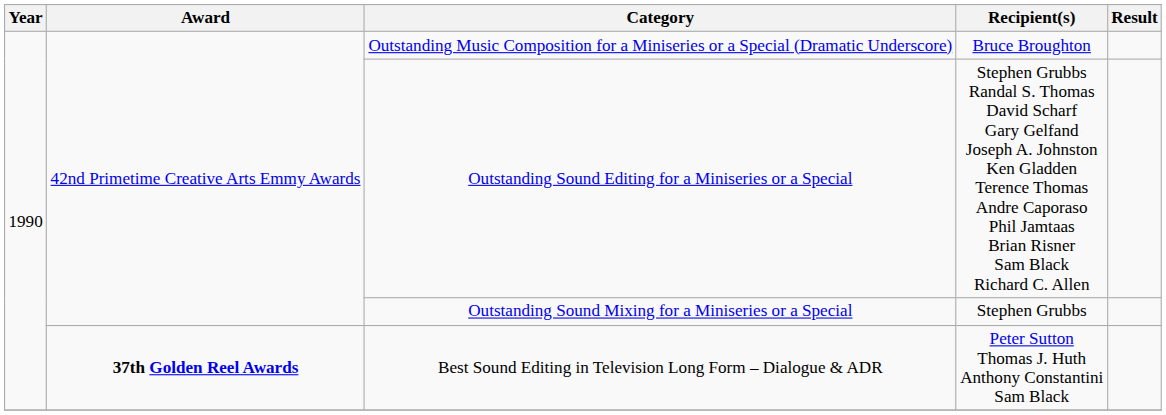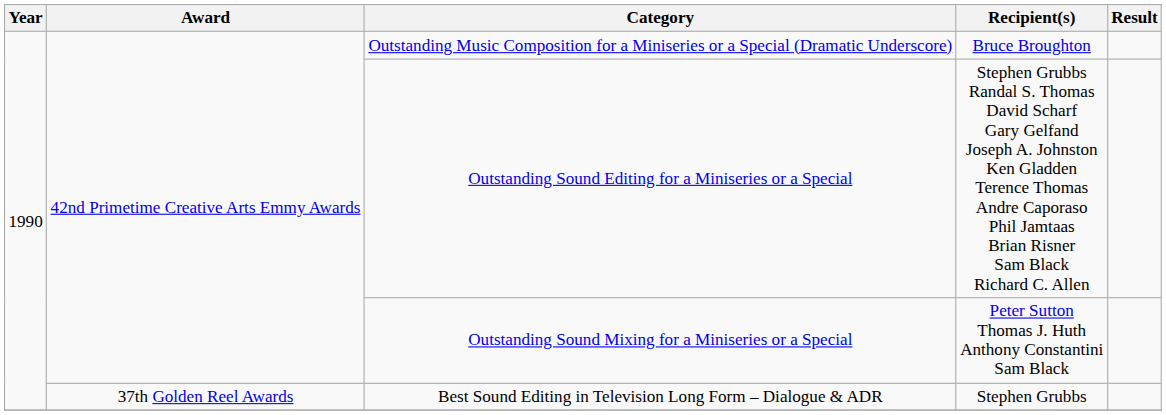Outstanding Sound Mixing for a Miniseries or a Special | Recipient(s): Stephen Grubbs -> Peter Sutton Thomas J. Huth Anthony Constantini Sam Black
Best Sound Editing in Television Long Form – Dialogue & ADR | Award: bold -> normal
Best Sound Editing in Television Long Form – Dialogue & ADR | Recipient(s): Peter Sutton Thomas J. Huth Anthony Constantini Sam Black -> Stephen Grubbs
